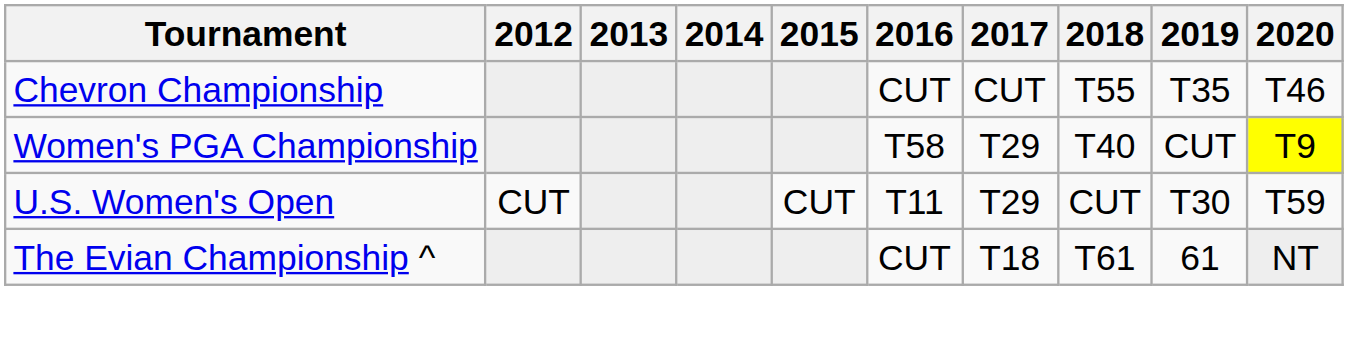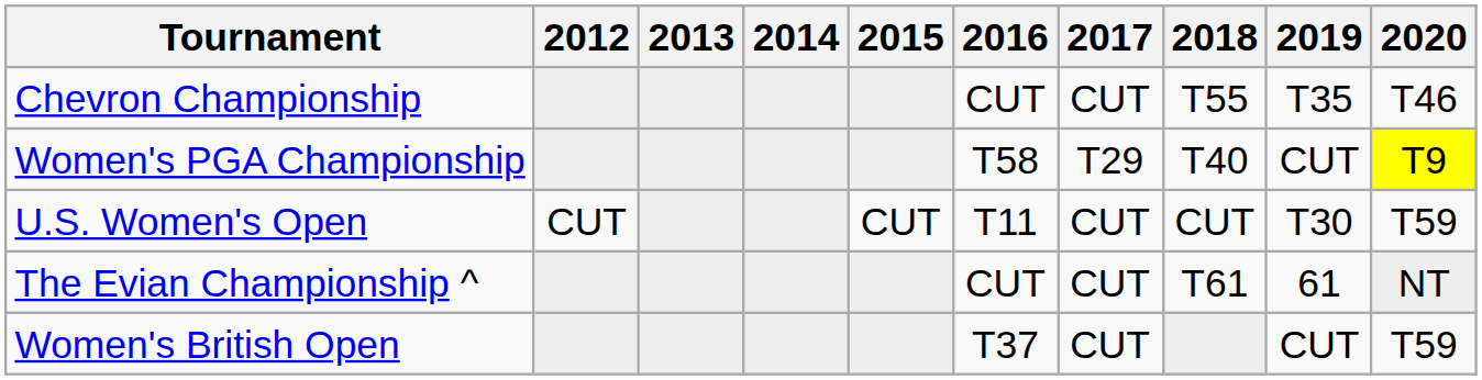U.S. Women's Open | 2017: T29 -> CUT
The Evian Championship ^ | 2017: T18 -> CUT
+ row: Women's British Open | T37 | CUT | CUT | T59
